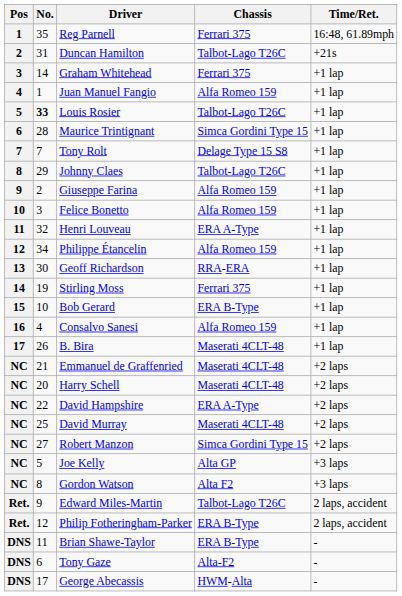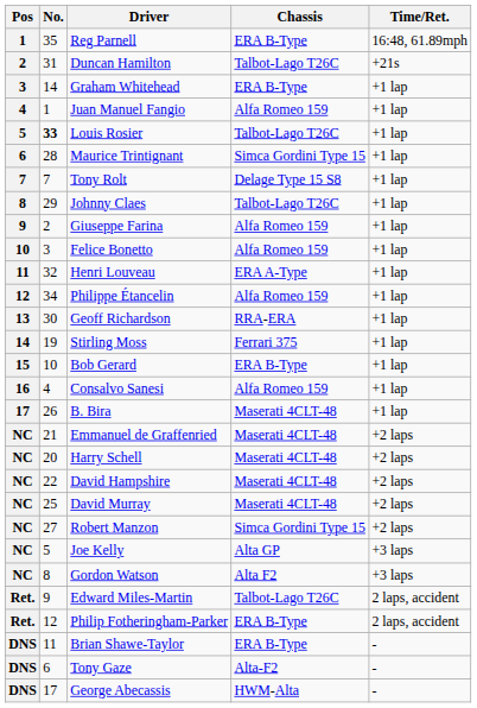Reg Parnell | Chassis: Ferrari 375 -> ERA B-Type
Graham Whitehead | Chassis: Ferrari 375 -> ERA B-Type
David Hampshire | Chassis: ERA A-Type -> Maserati 4CLT-48
